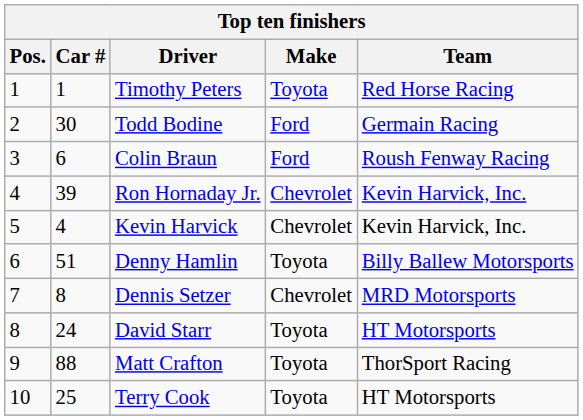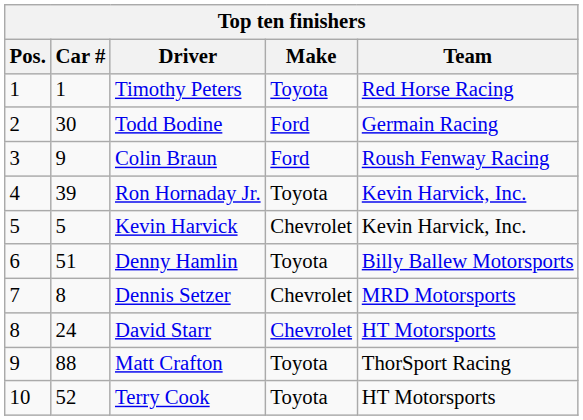Colin Braun | Car #: 6 -> 9
Ron Hornaday Jr. | Make: Chevrolet -> Toyota
Kevin Harvick | Car #: 4 -> 5
David Starr | Make: Toyota -> Chevrolet
Terry Cook | Car #: 25 -> 52
